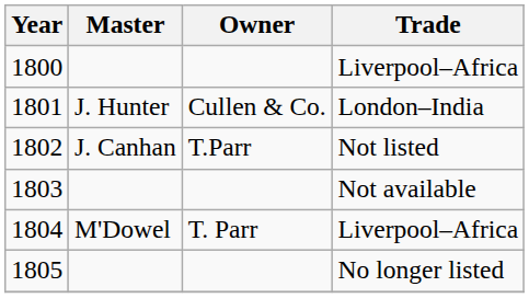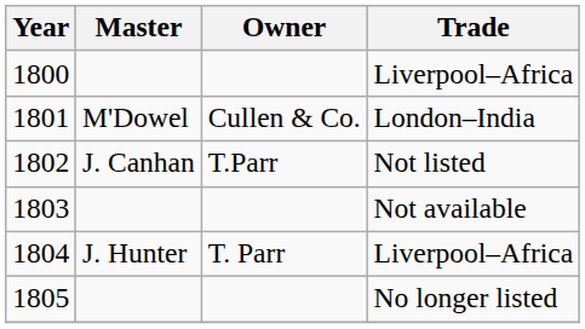1801 | Master: J. Hunter -> M'Dowel
1804 | Master: M'Dowel -> J. Hunter
